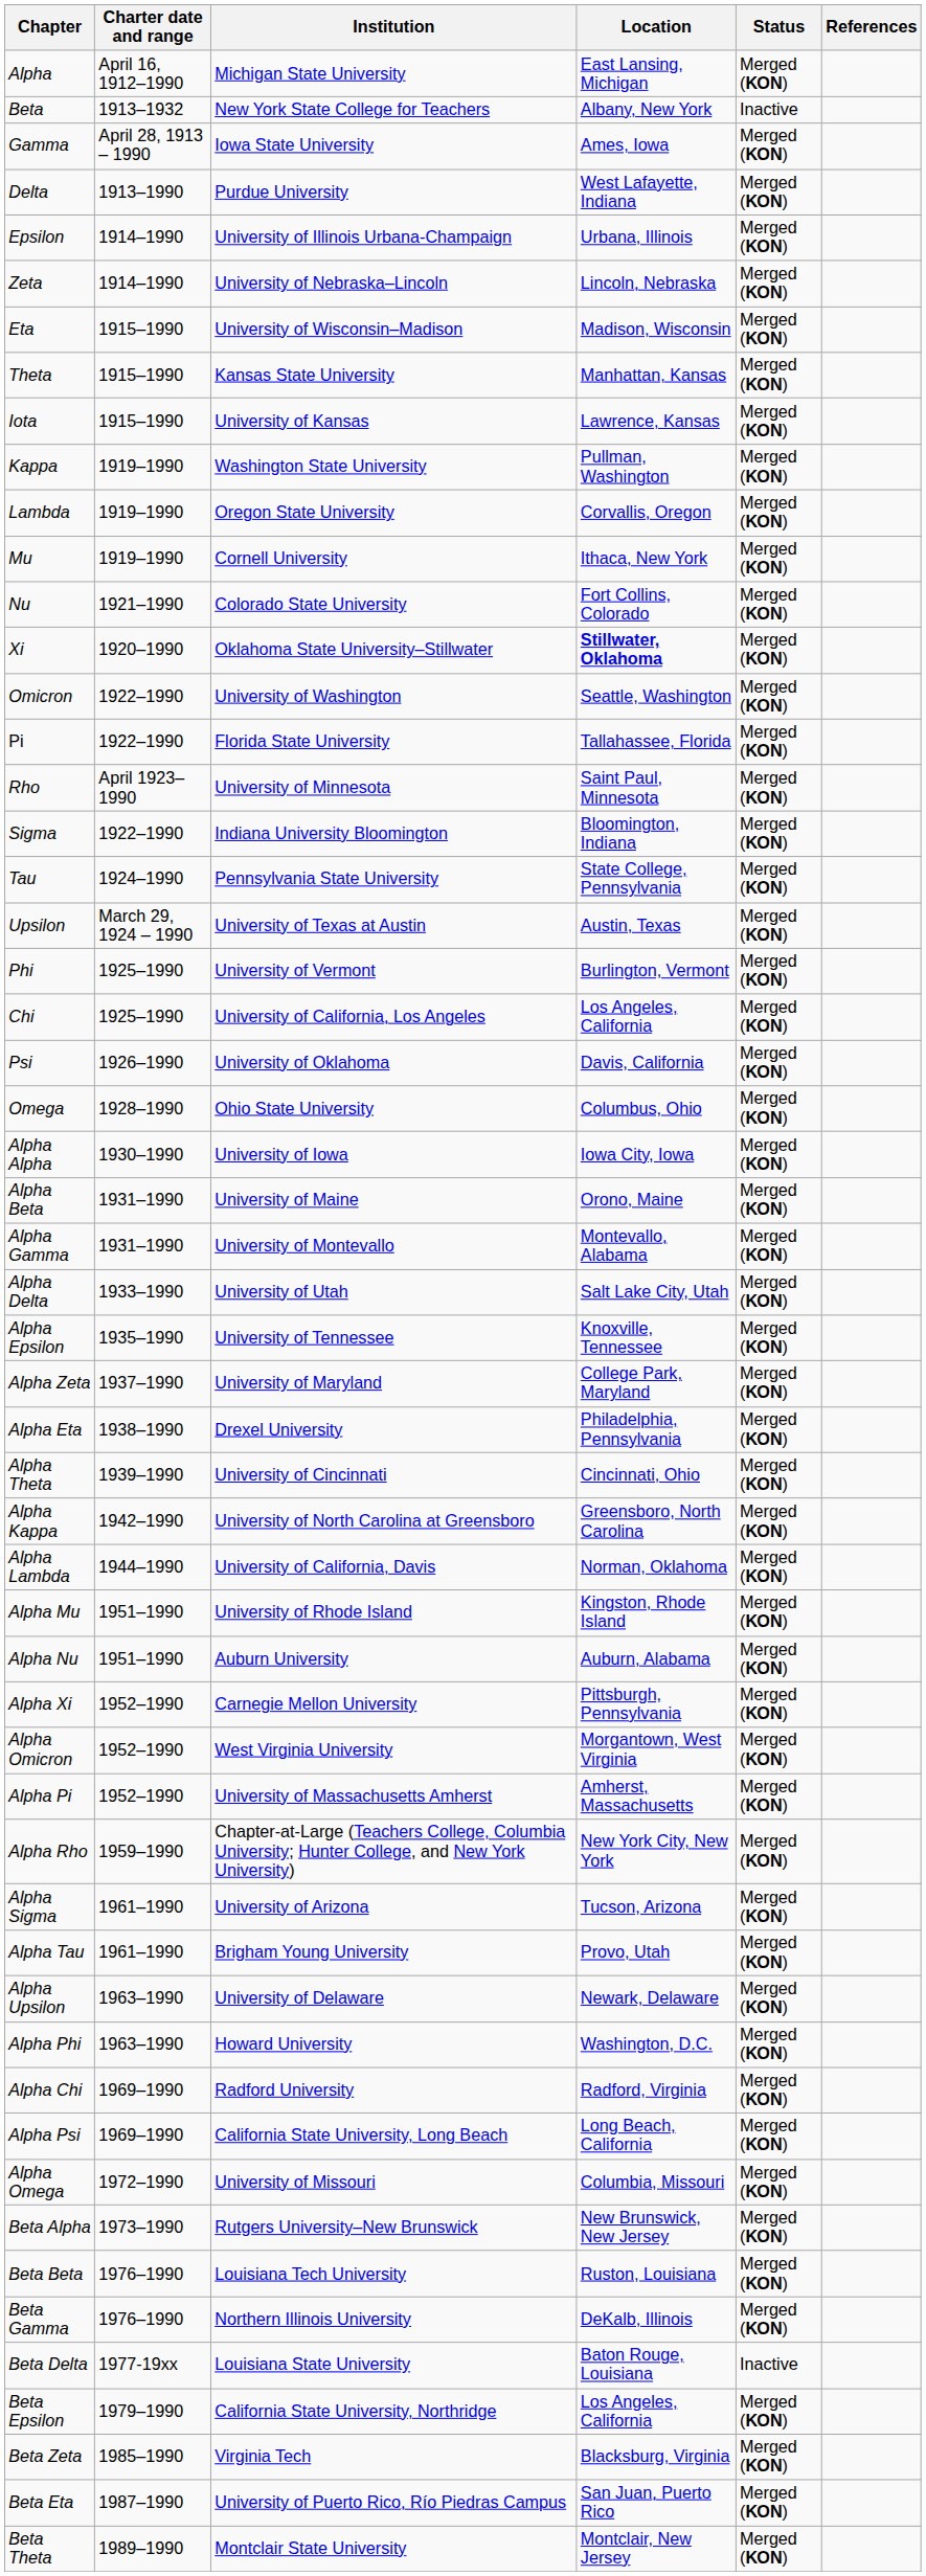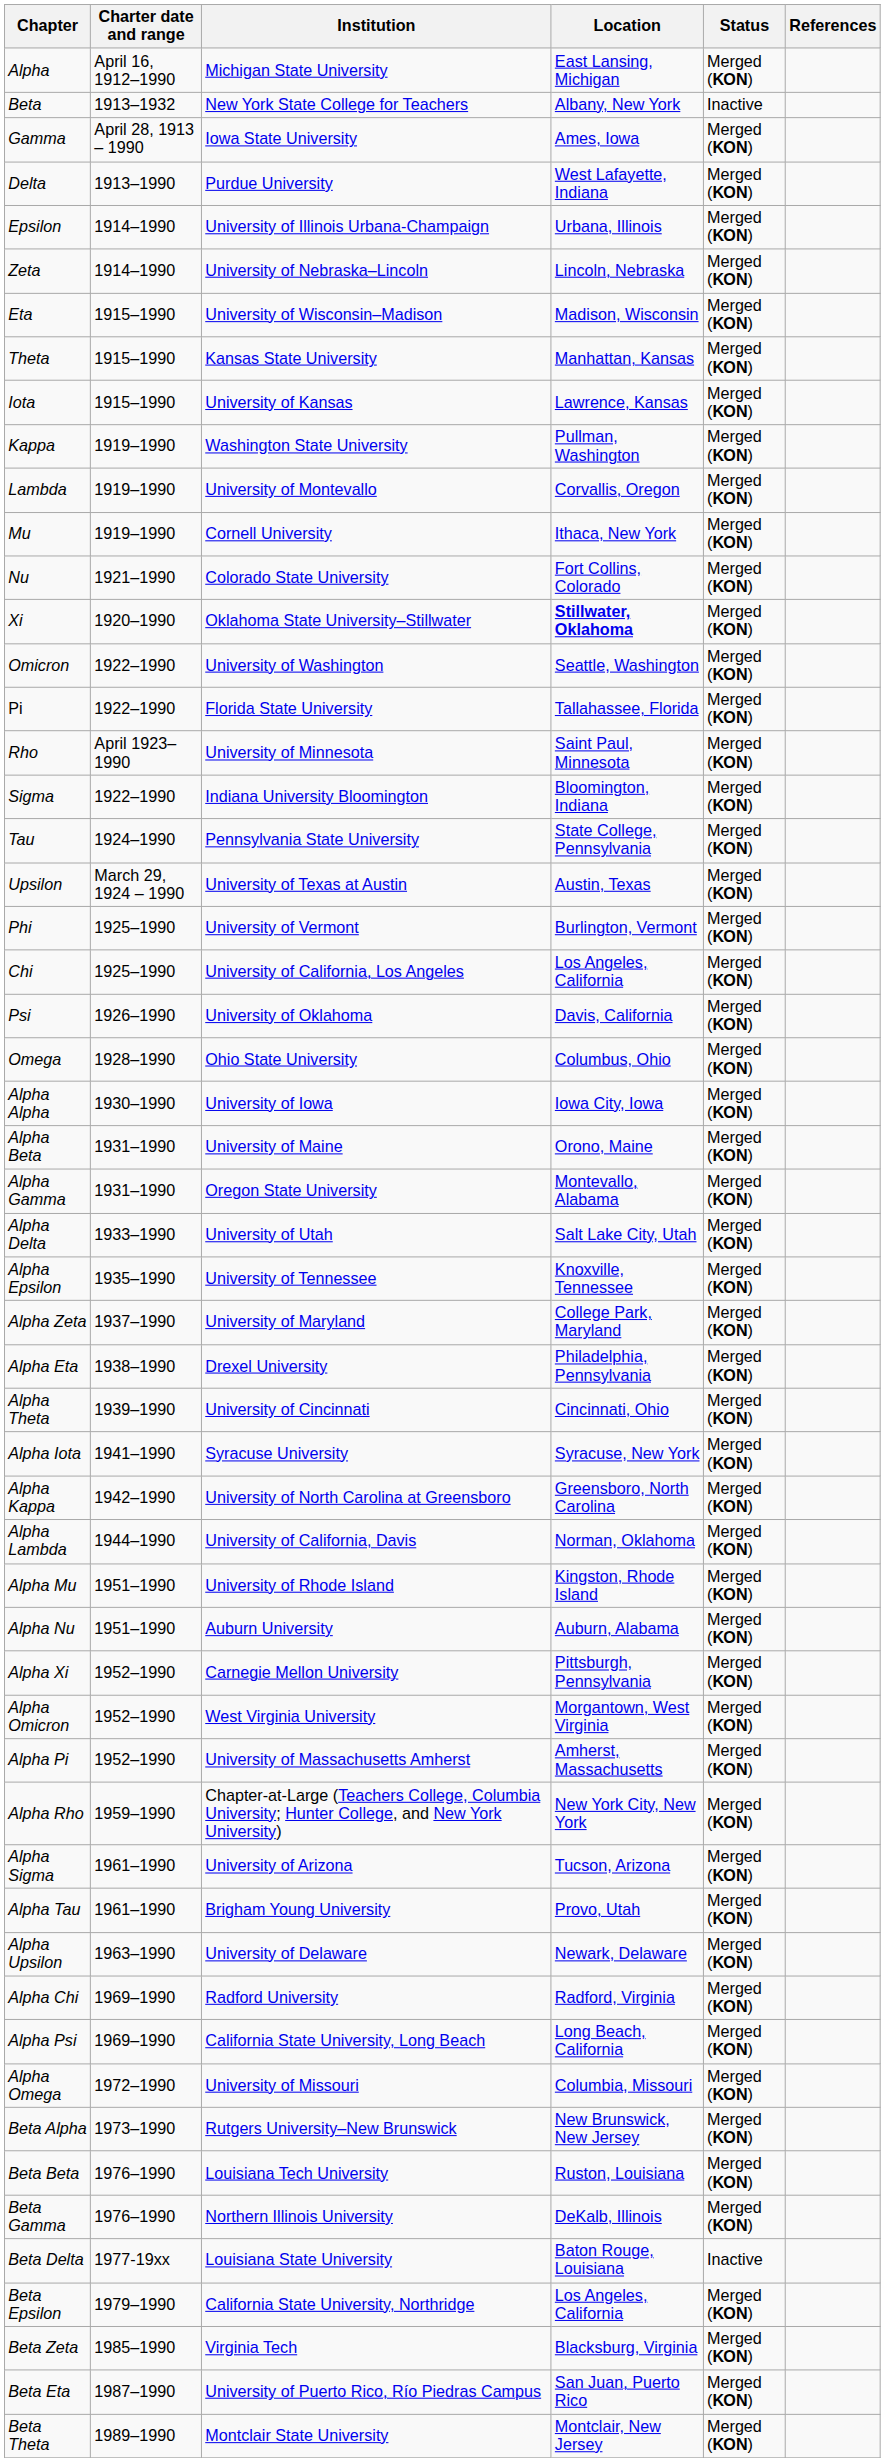Lambda | Institution: Oregon State University -> University of Montevallo
Alpha Gamma | Institution: University of Montevallo -> Oregon State University
+ row: Alpha Iota | 1941–1990 | Syracuse University | Syracuse, New York | Merged (ΚΟΝ)
- row: Alpha Phi | 1963–1990 | Howard University | Washington, D.C. | Merged (ΚΟΝ)
